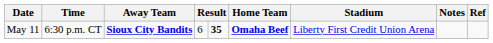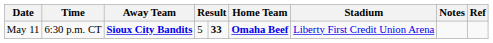May 11 | column 4: 6 -> 5
May 11 | column 5: 35 -> 33
